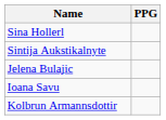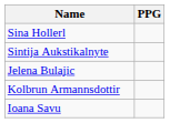rows swapped: Kolbrun Armannsdottir <-> Ioana Savu
